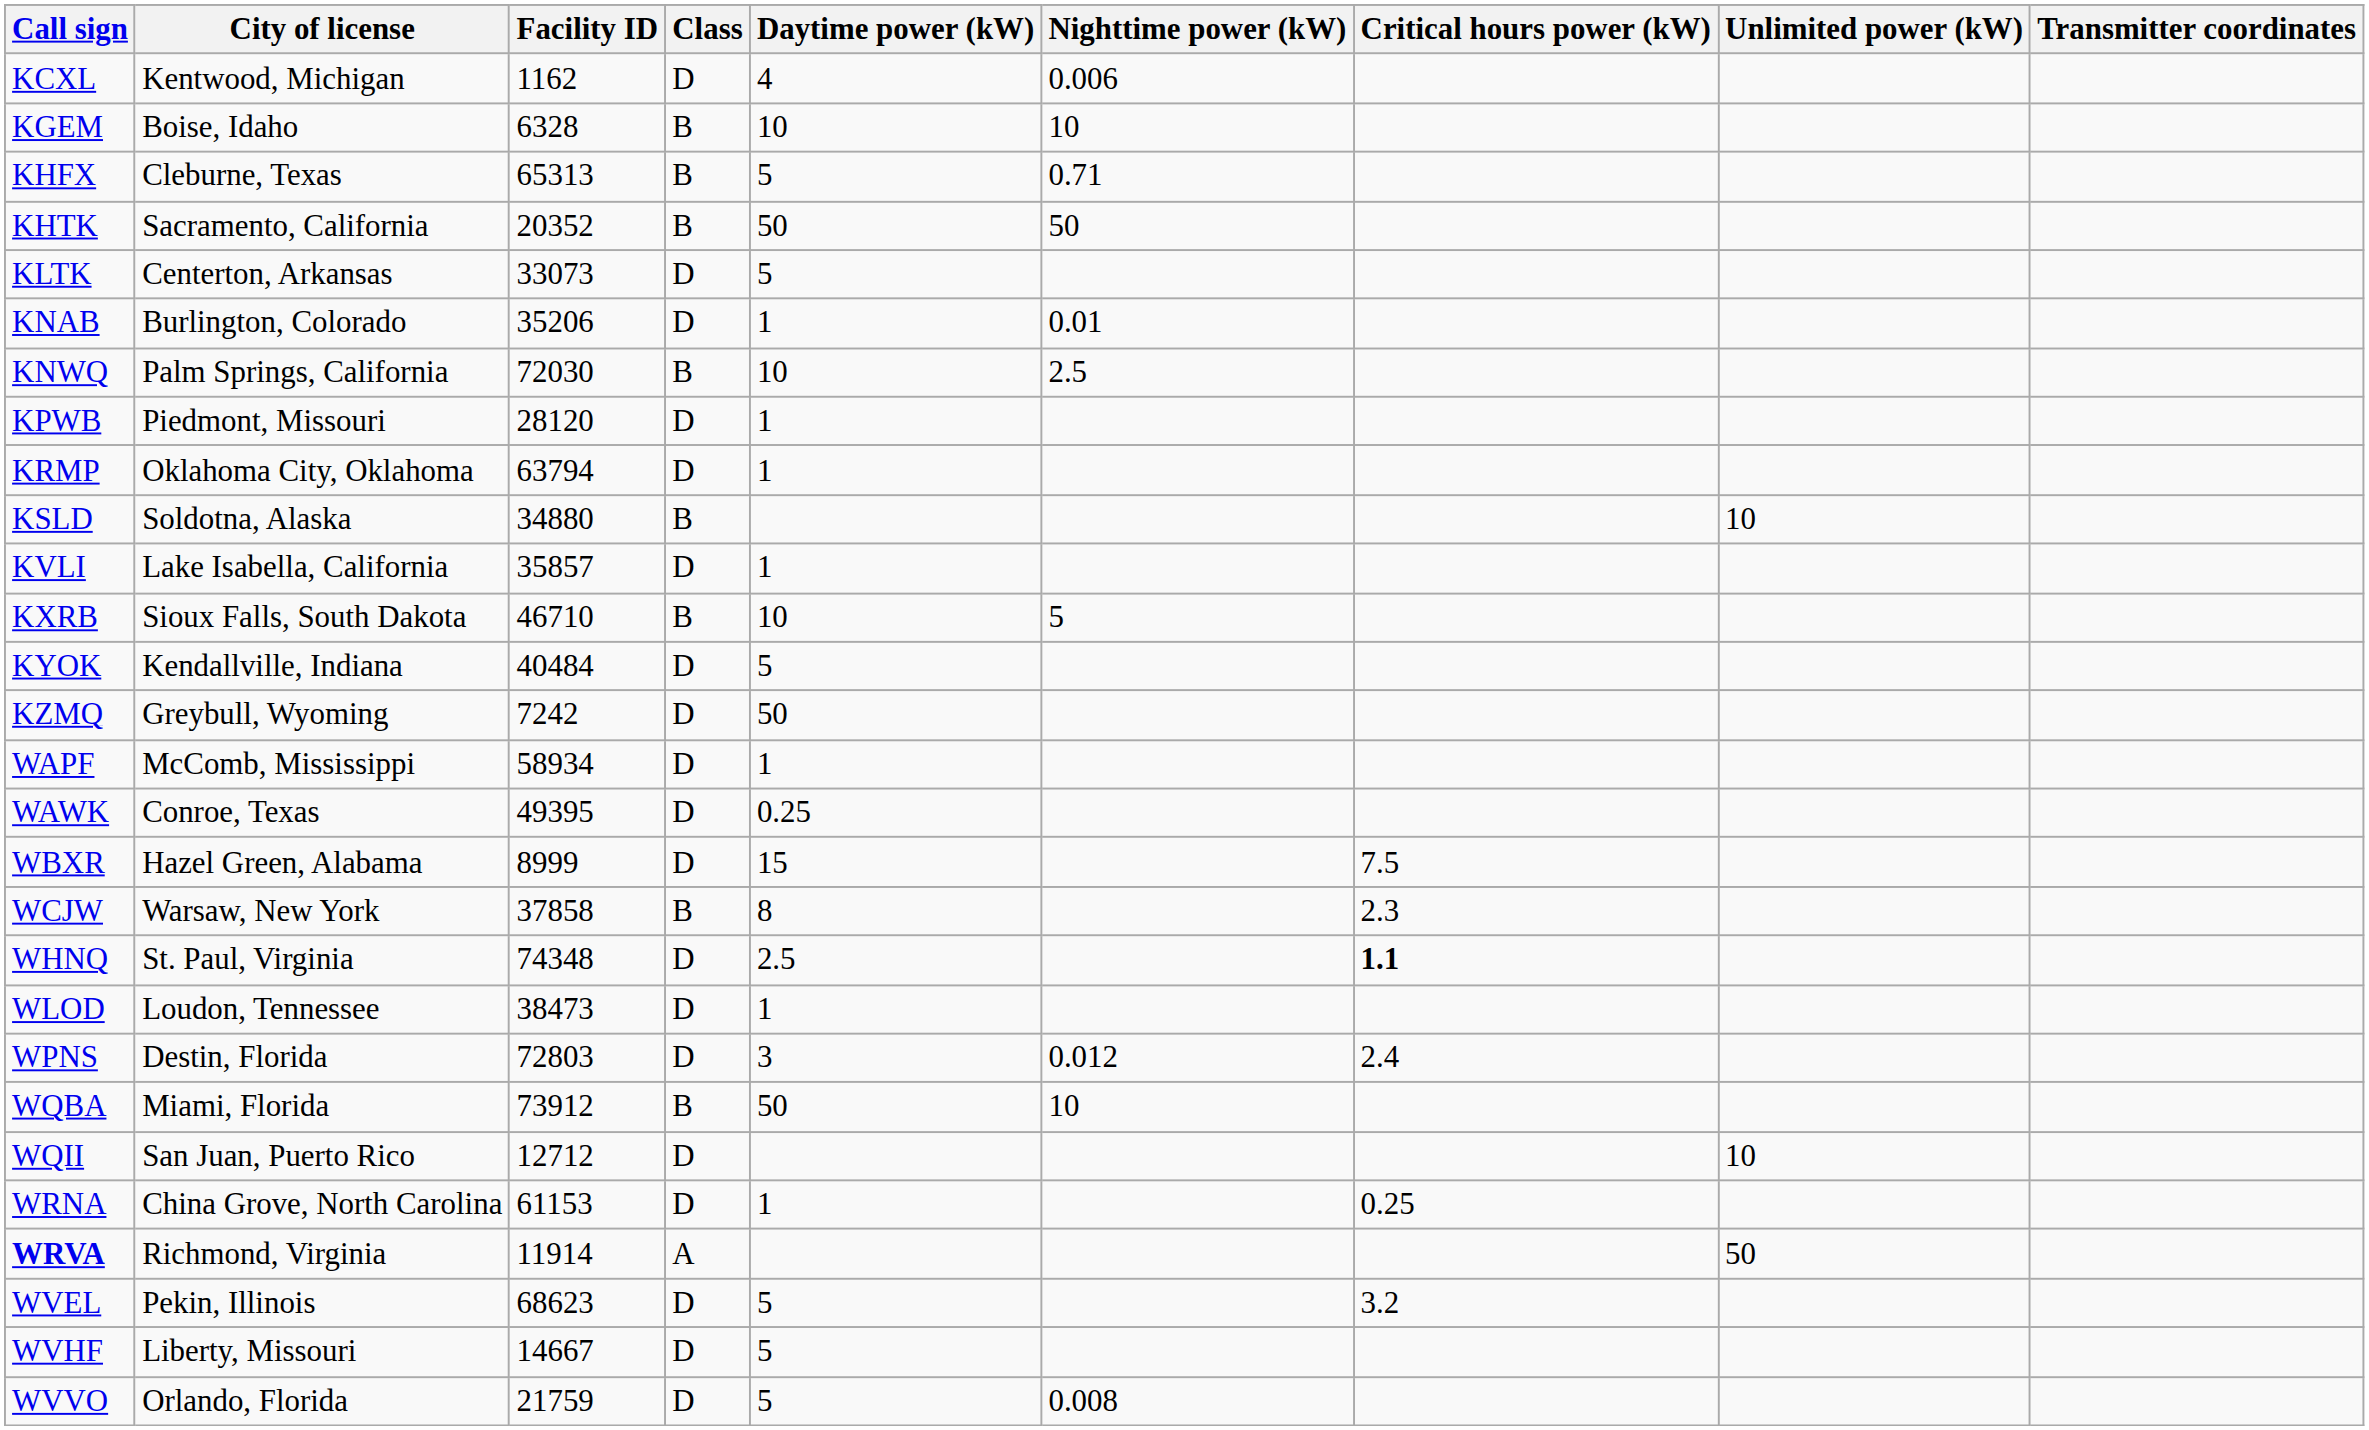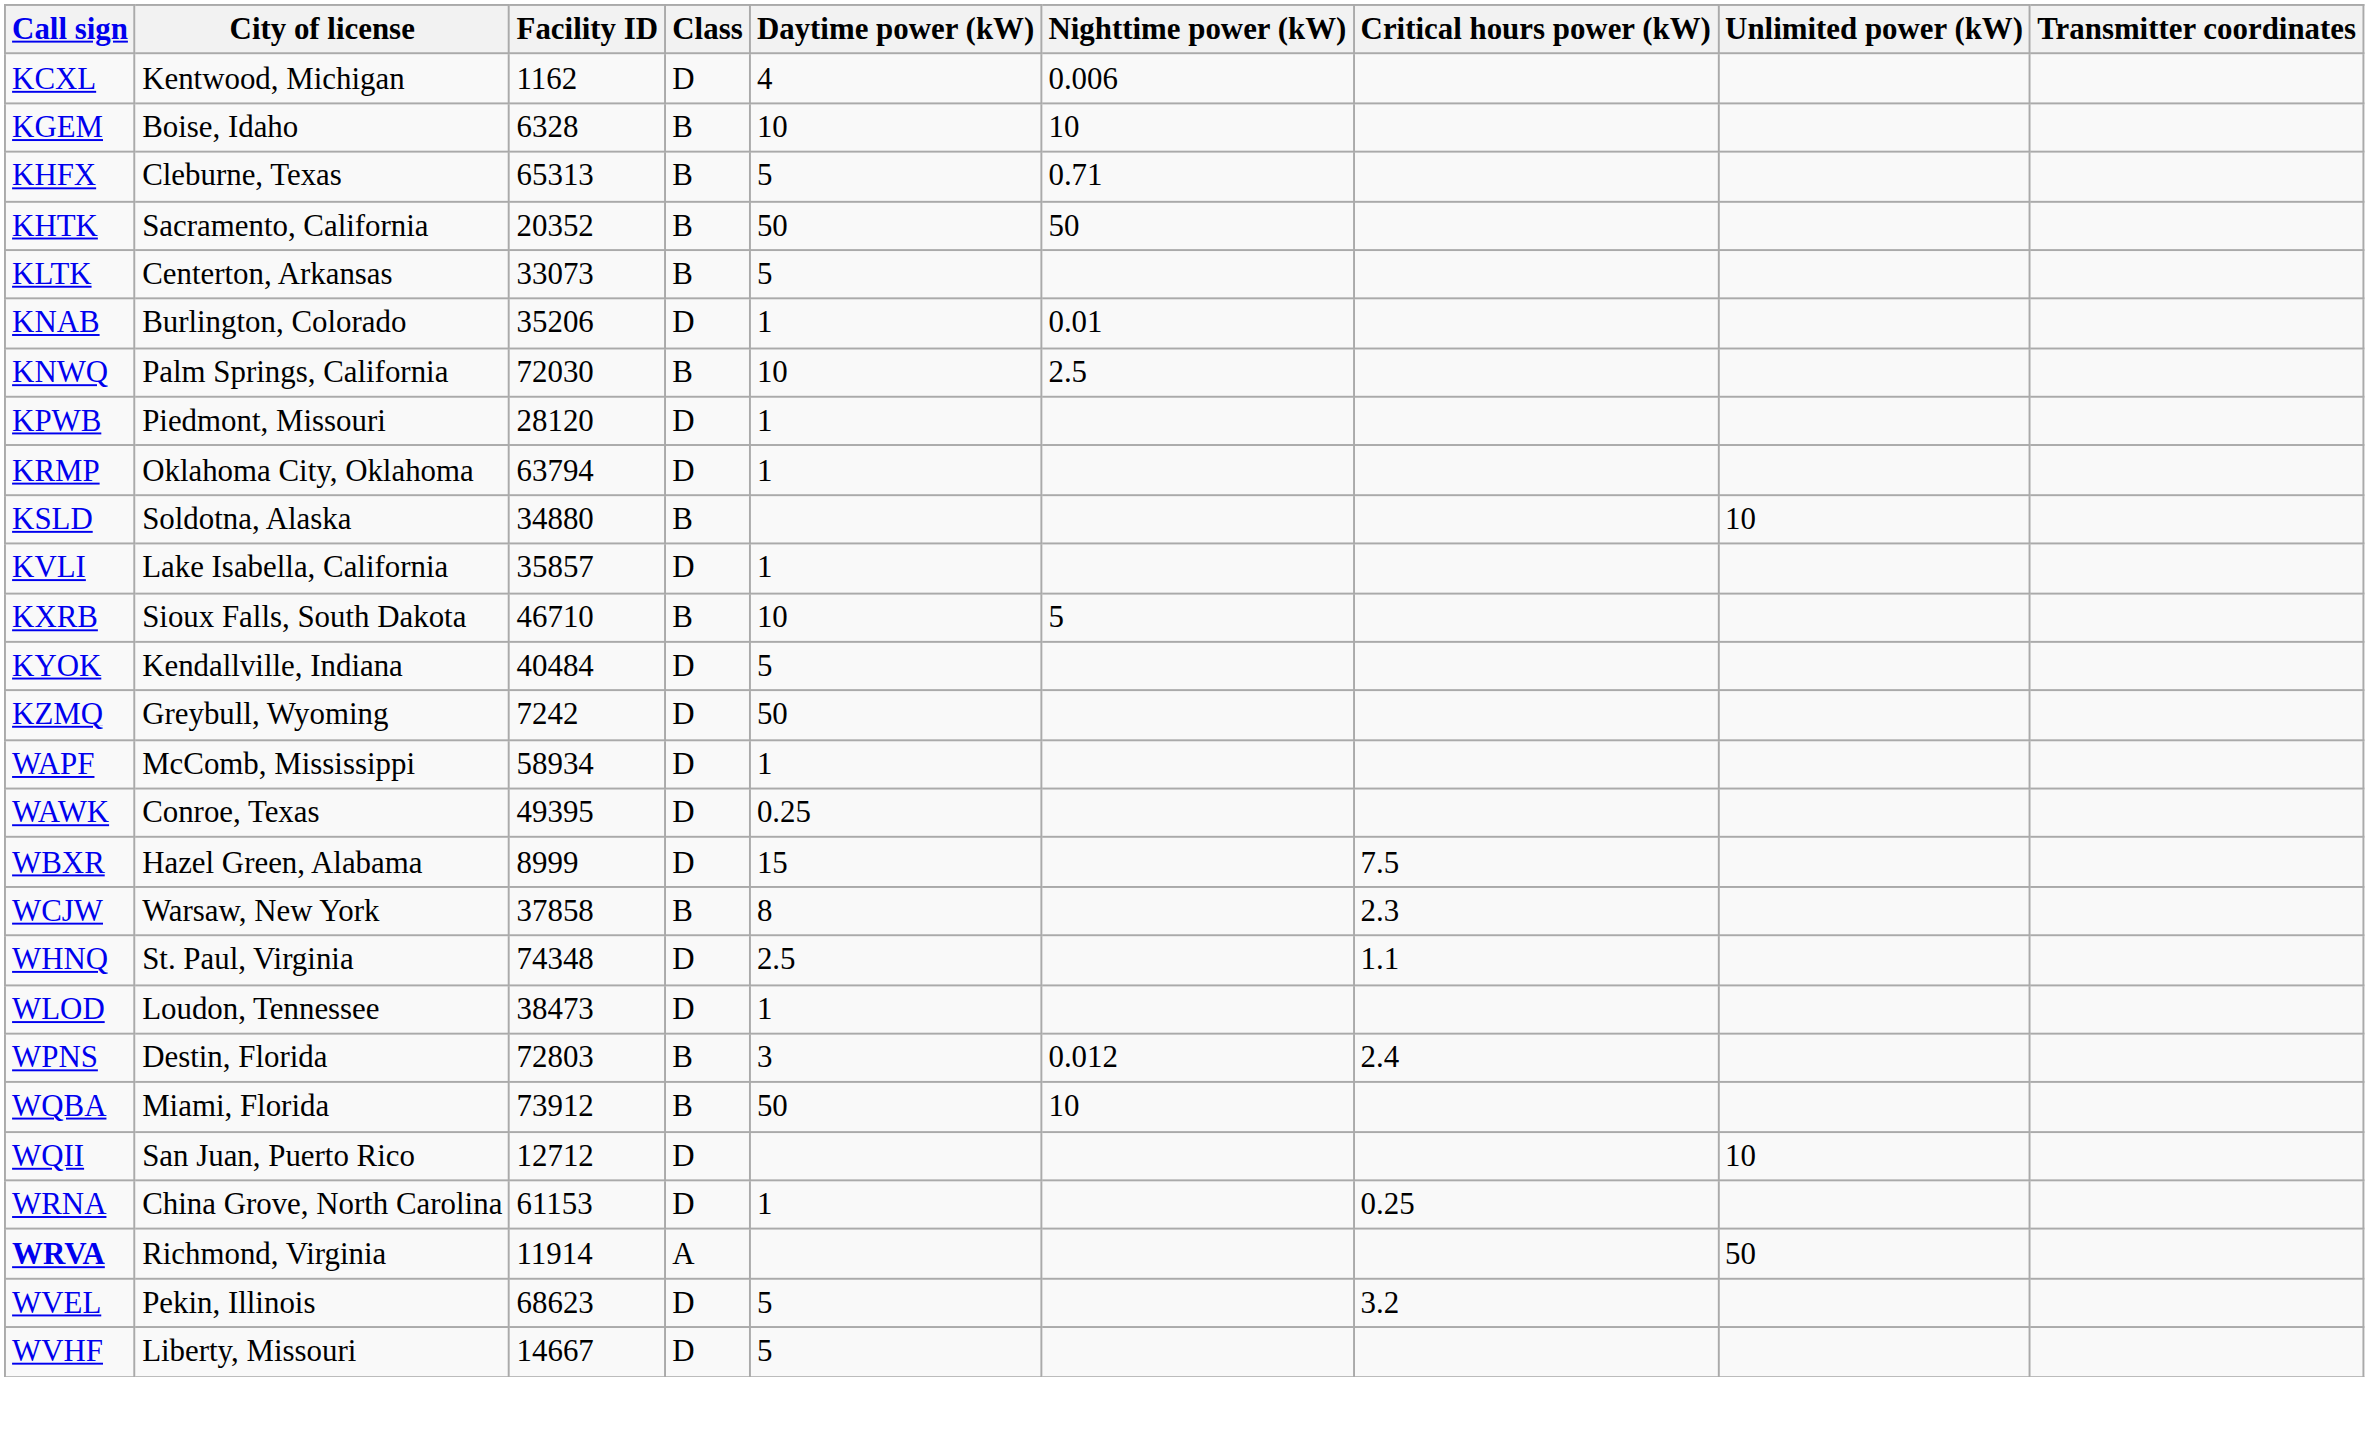KLTK | Class: D -> B
WHNQ | Critical hours power (kW): bold -> normal
WPNS | Class: D -> B
- row: WVVO | Orlando, Florida | 21759 | D | 5 | 0.008
